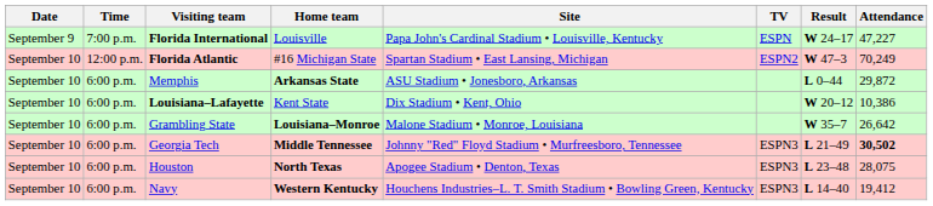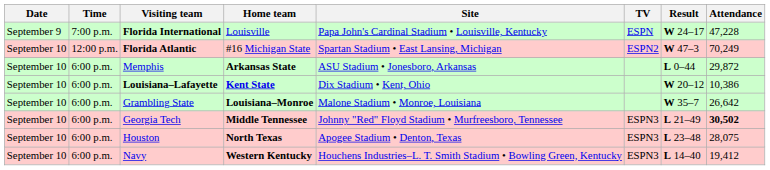Florida International | Attendance: 47,227 -> 47,228
Louisiana–Lafayette | Home team: normal -> bold
